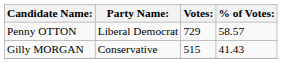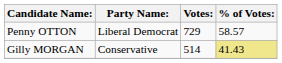Gilly MORGAN | Votes:: 515 -> 514
Gilly MORGAN | % of Votes:: no background -> khaki background
